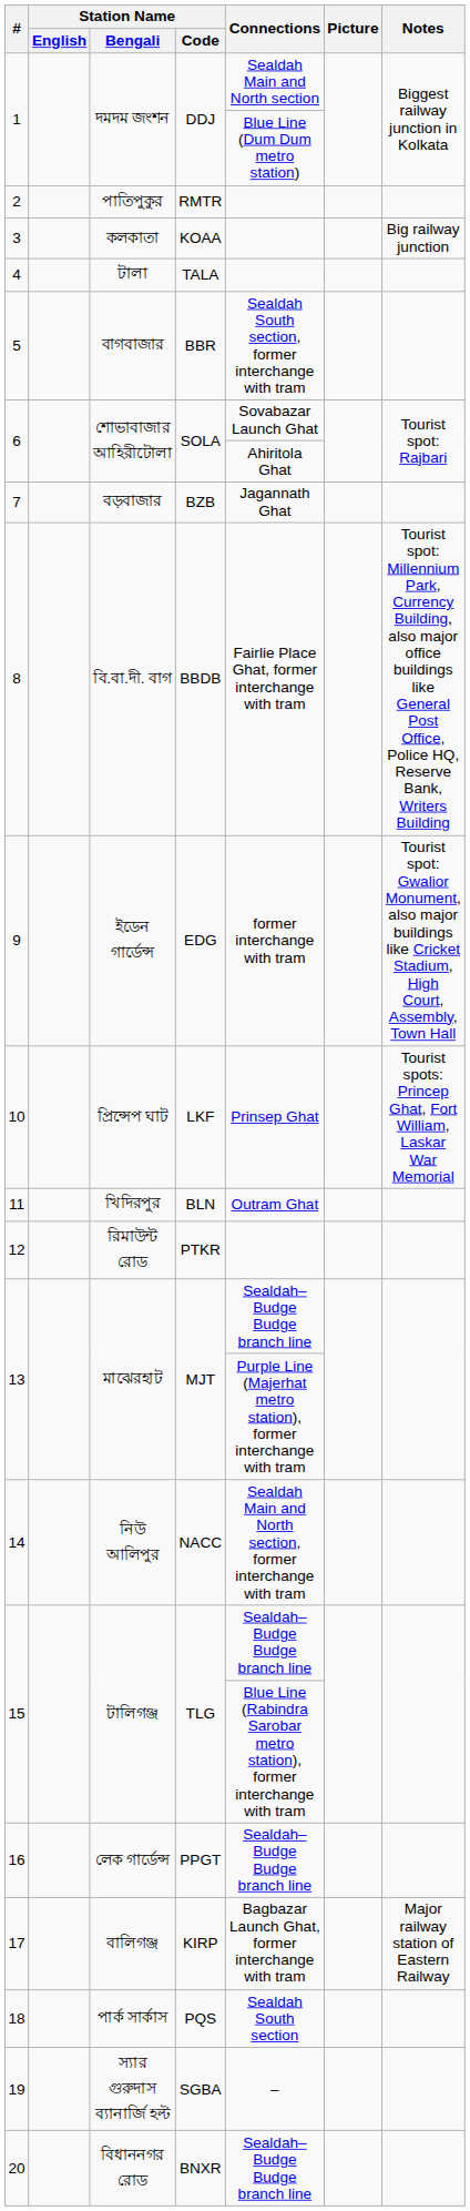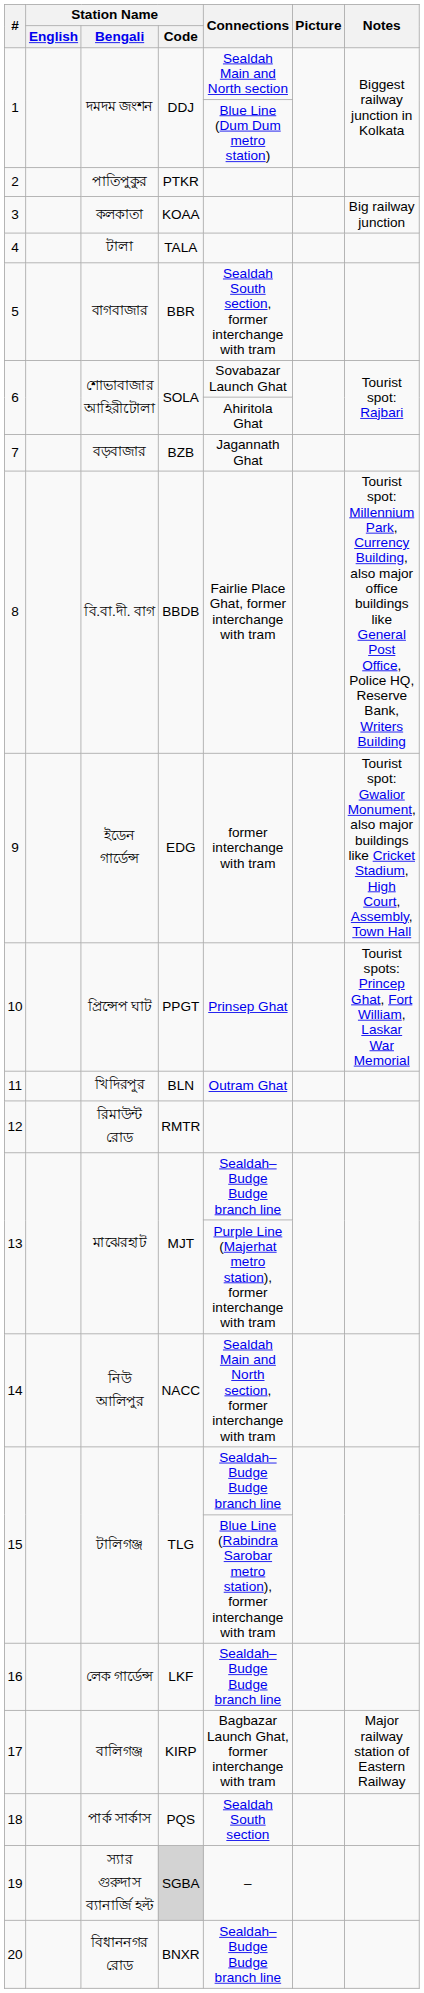2 | Station Name / Code: RMTR -> PTKR
10 | Station Name / Code: LKF -> PPGT
12 | Station Name / Code: PTKR -> RMTR
16 | Station Name / Code: PPGT -> LKF
19 | Station Name / Code: no background -> lightgrey background
